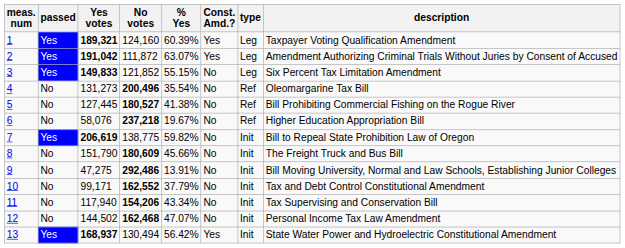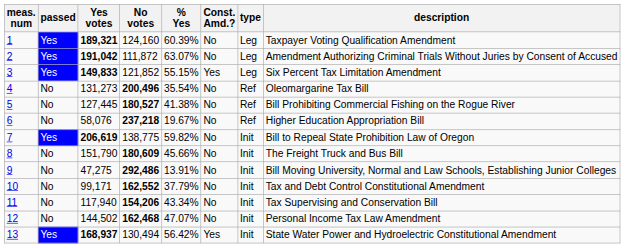1 | Const. Amd.?: Yes -> No
2 | Const. Amd.?: Yes -> No
3 | Const. Amd.?: No -> Yes
